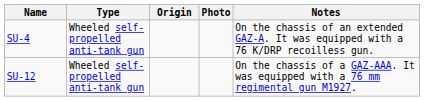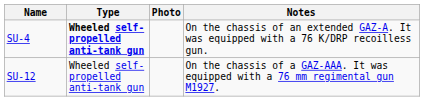- column: Origin
SU-4 | Type: normal -> bold
